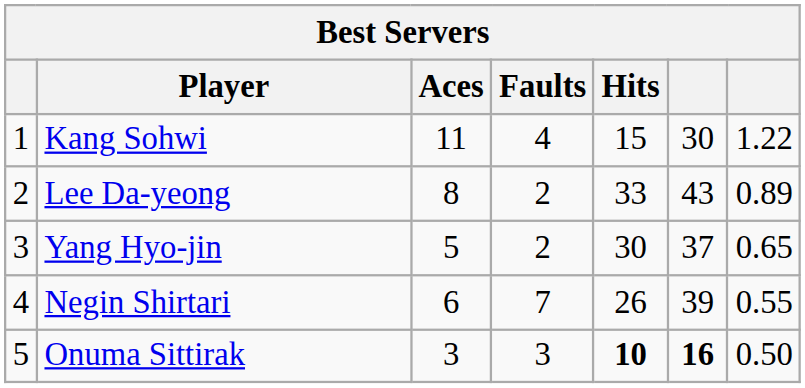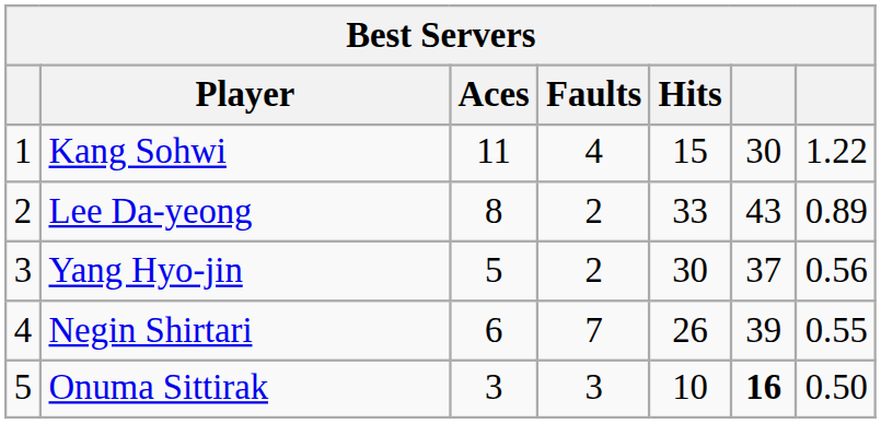Yang Hyo-jin | column 7: 0.65 -> 0.56
Onuma Sittirak | Hits: bold -> normal
